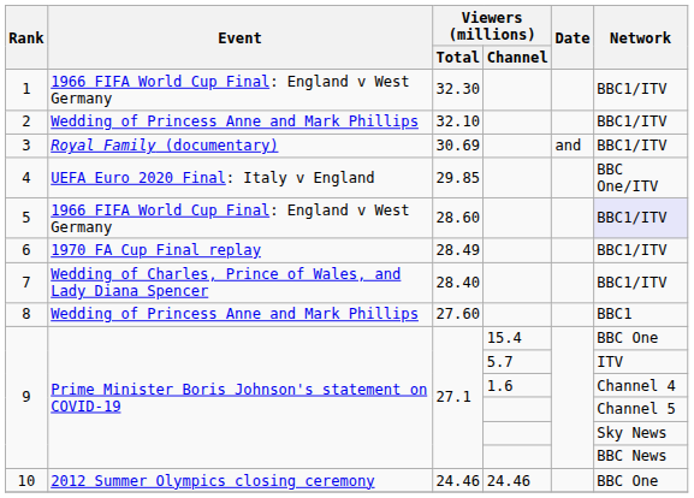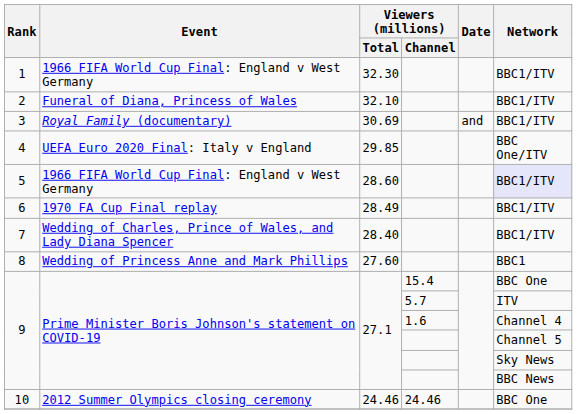2 | Event: Wedding of Princess Anne and Mark Phillips -> Funeral of Diana, Princess of Wales
